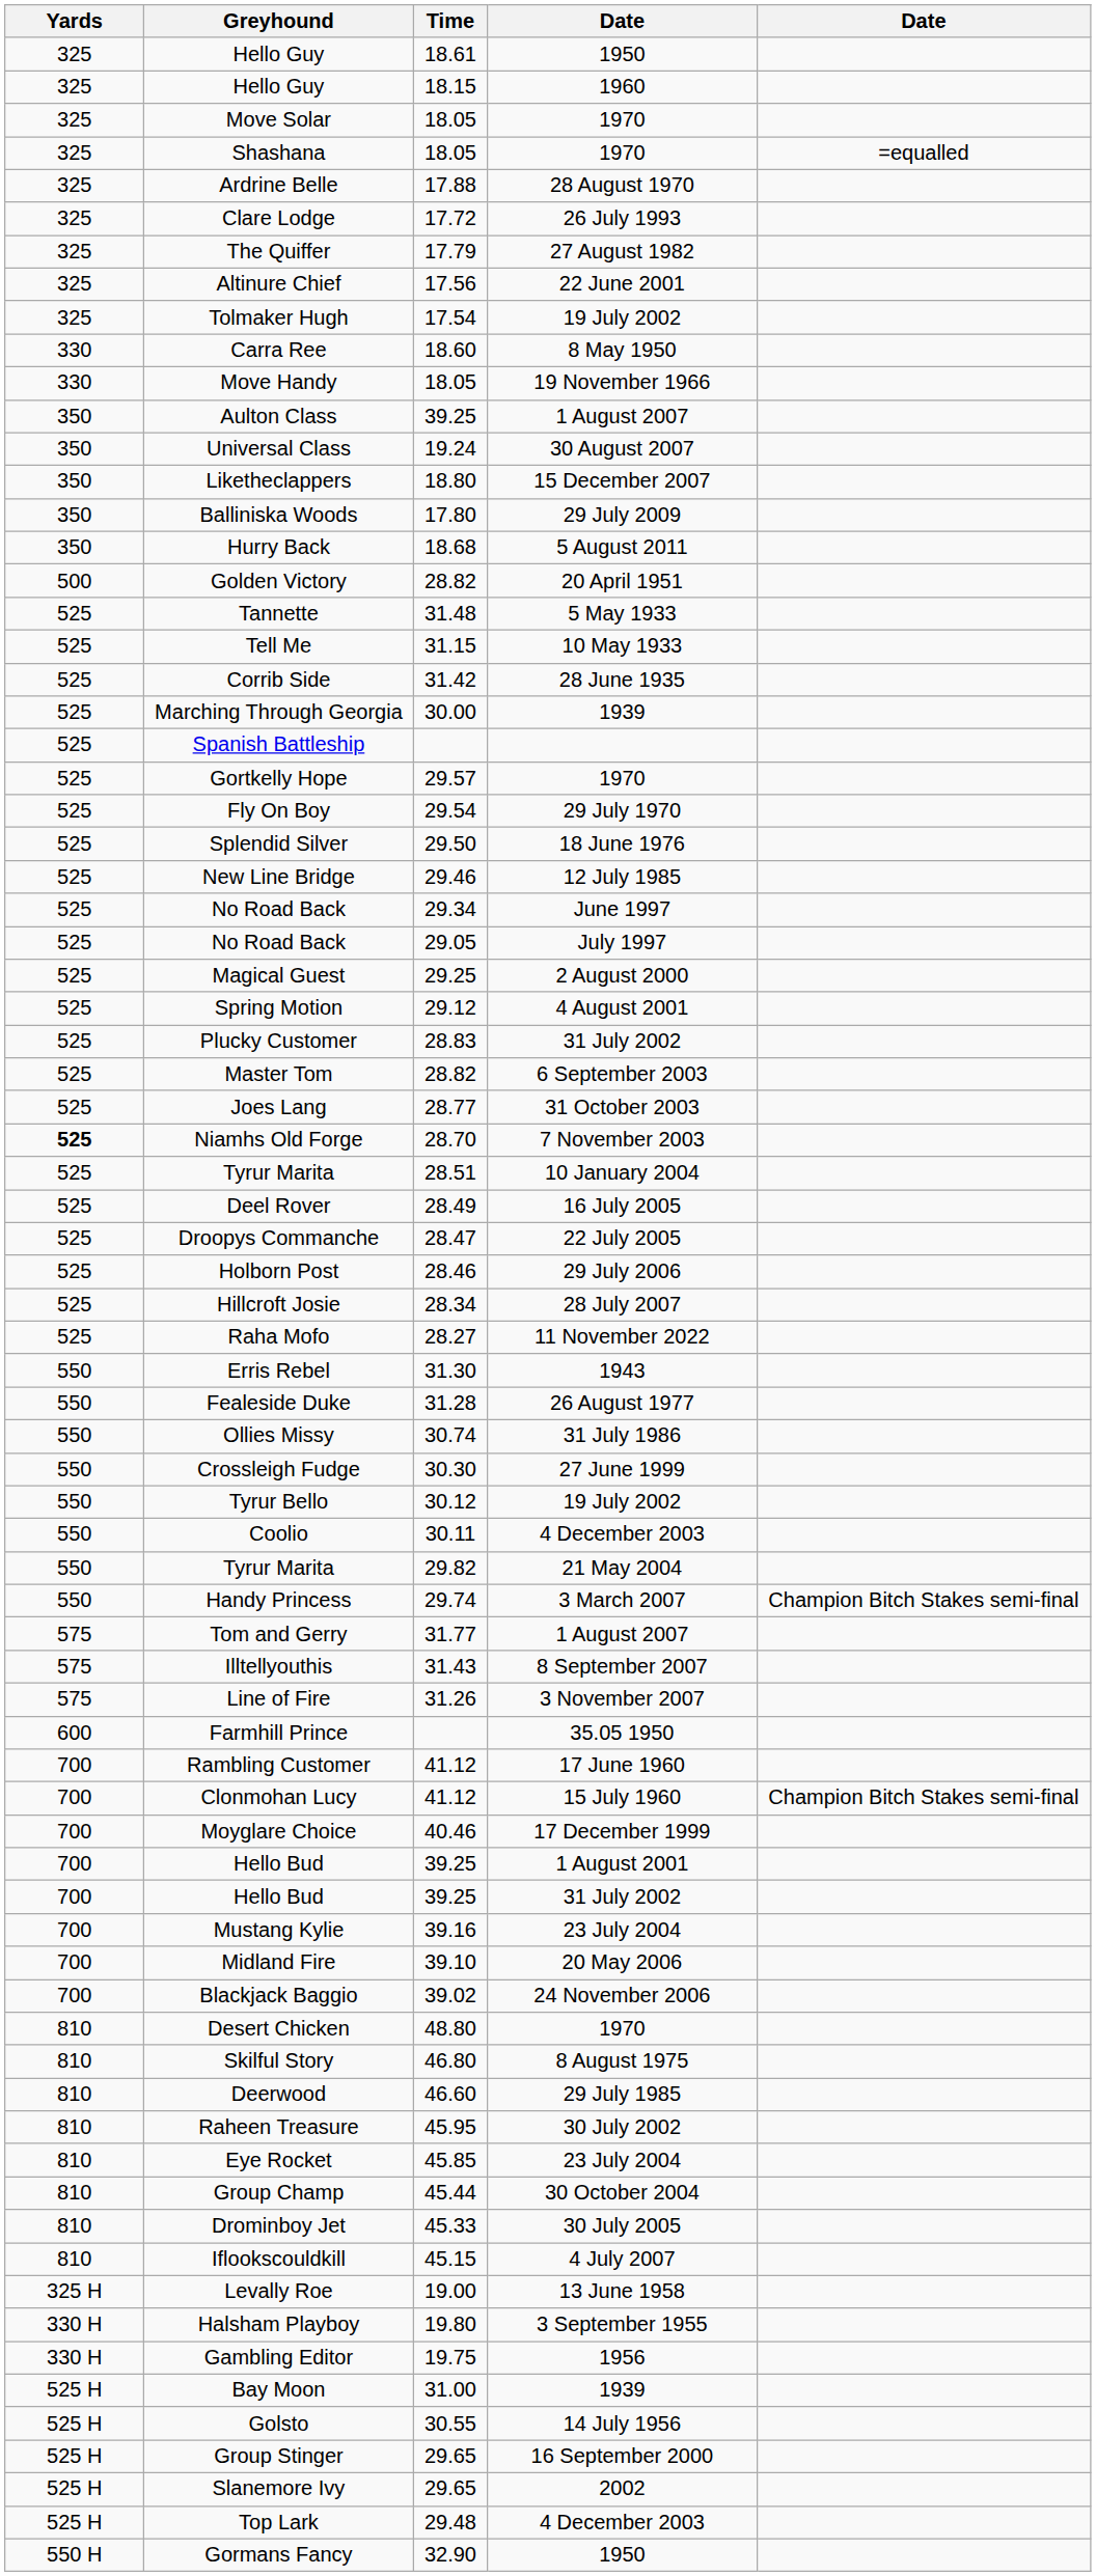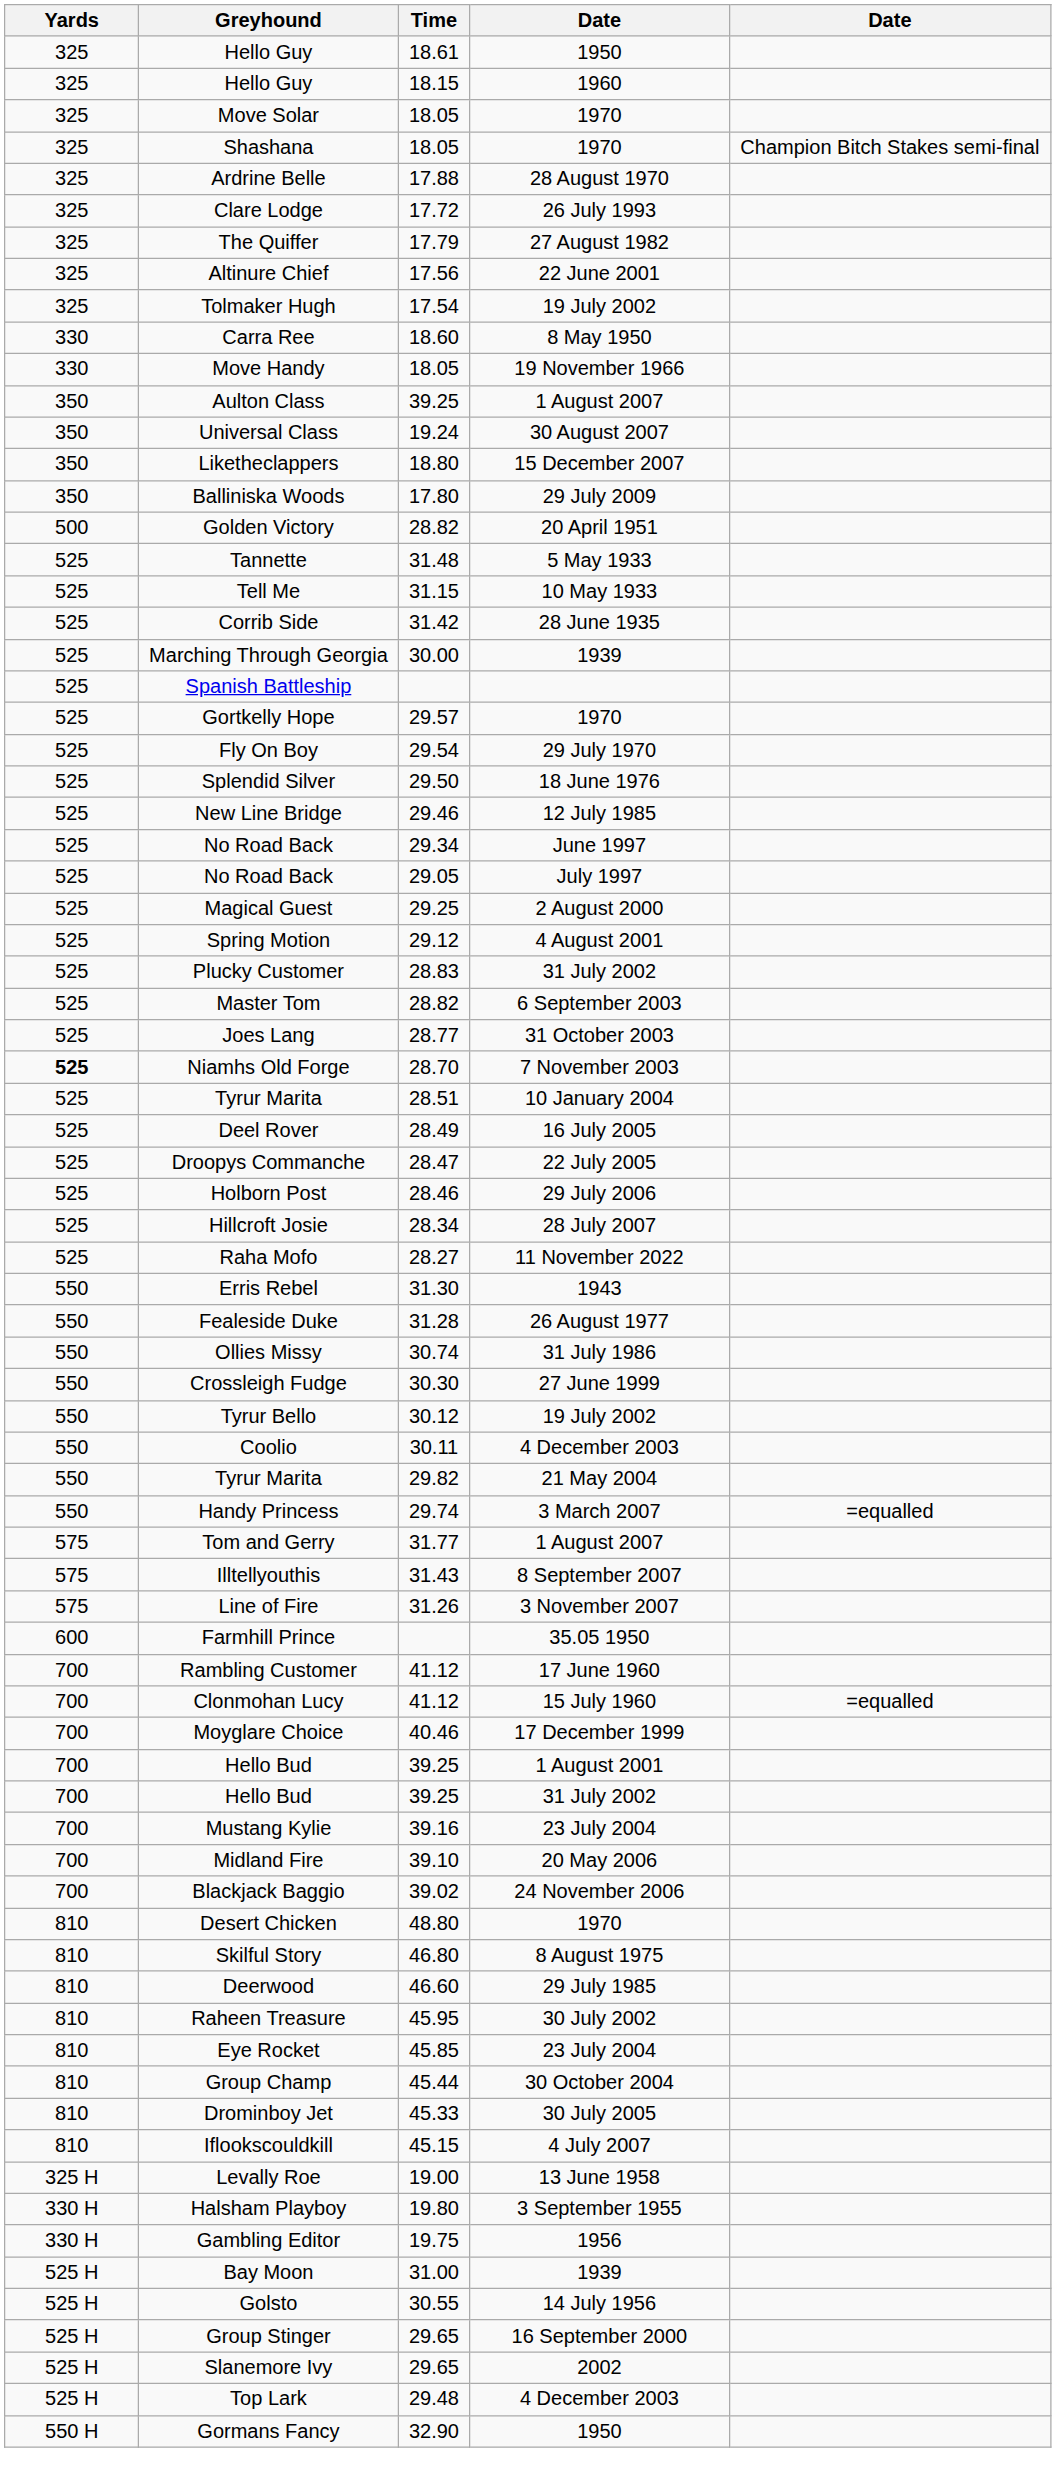Shashana | column 5: =equalled -> Champion Bitch Stakes semi-final
- row: 350 | Hurry Back | 18.68 | 5 August 2011
Handy Princess | column 5: Champion Bitch Stakes semi-final -> =equalled
Clonmohan Lucy | column 5: Champion Bitch Stakes semi-final -> =equalled
